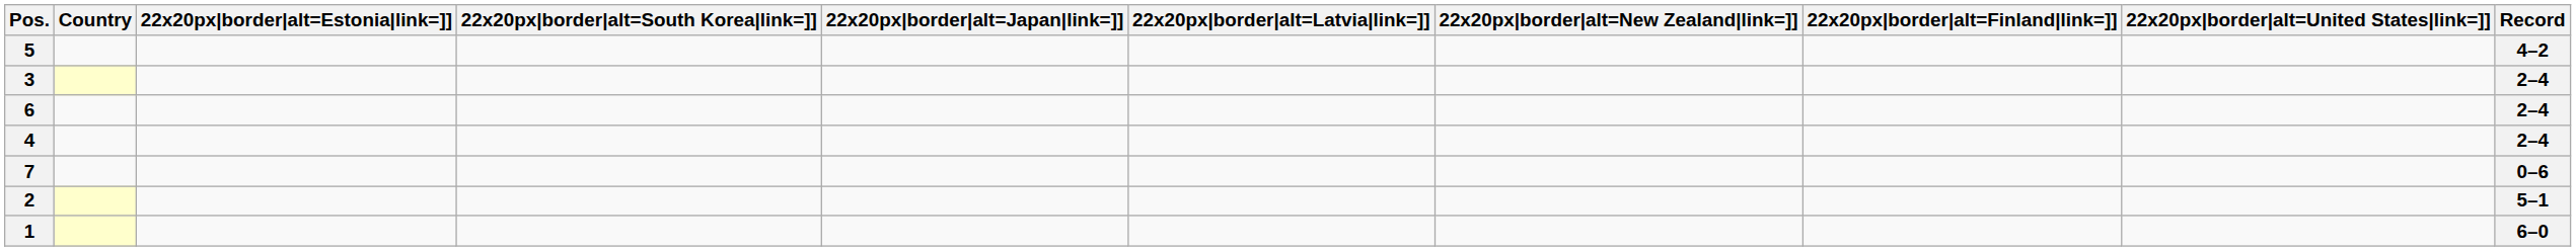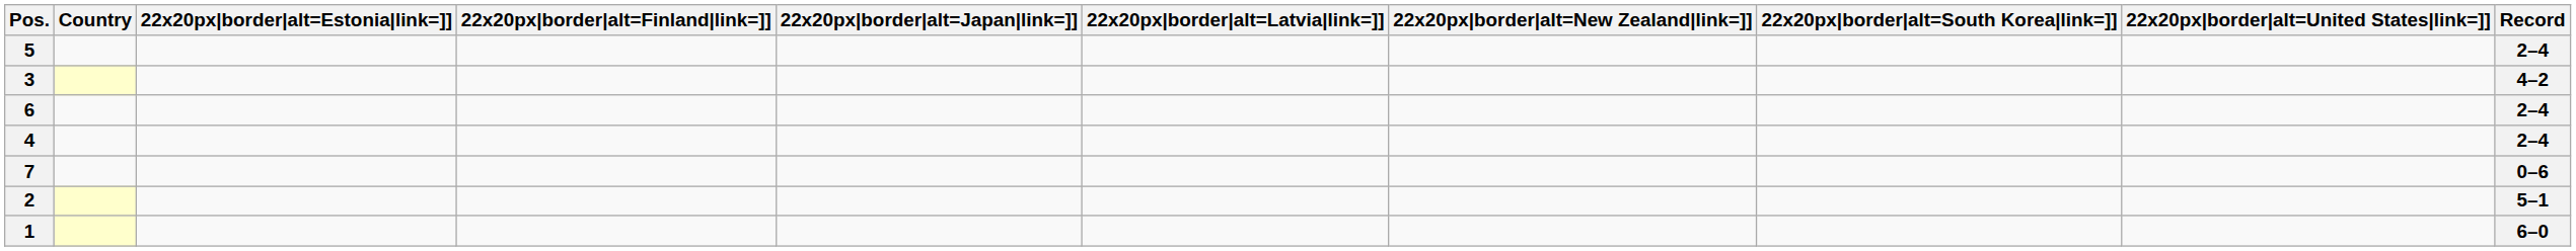columns swapped: 22x20px|border|alt=Finland|link=]] <-> 22x20px|border|alt=South Korea|link=]]
5 | Record: 4–2 -> 2–4
3 | Record: 2–4 -> 4–2
